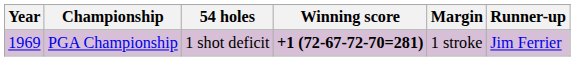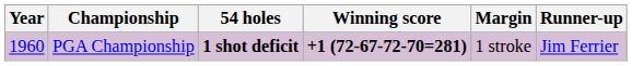PGA Championship | Year: 1969 -> 1960
PGA Championship | 54 holes: normal -> bold
